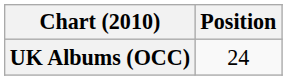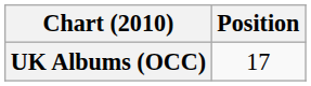UK Albums (OCC) | Position: 24 -> 17
